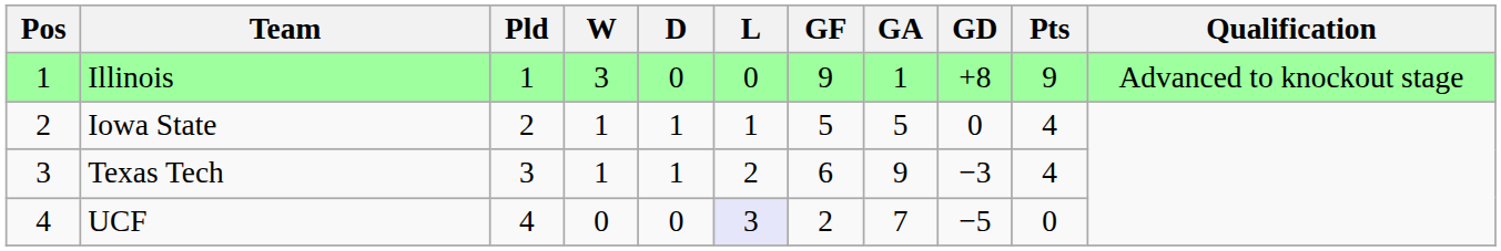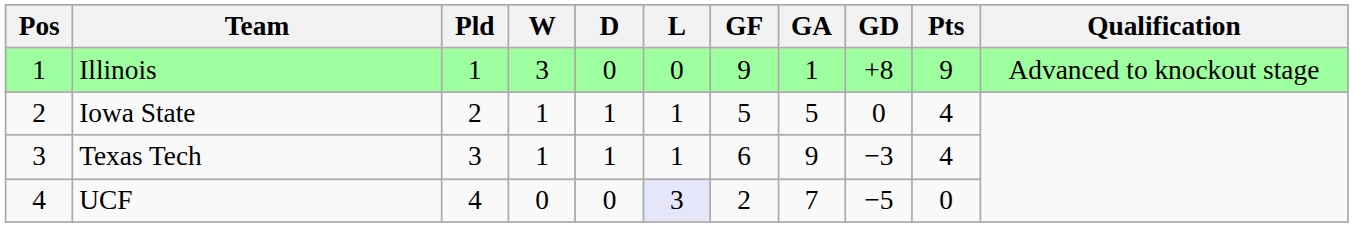Texas Tech | L: 2 -> 1
